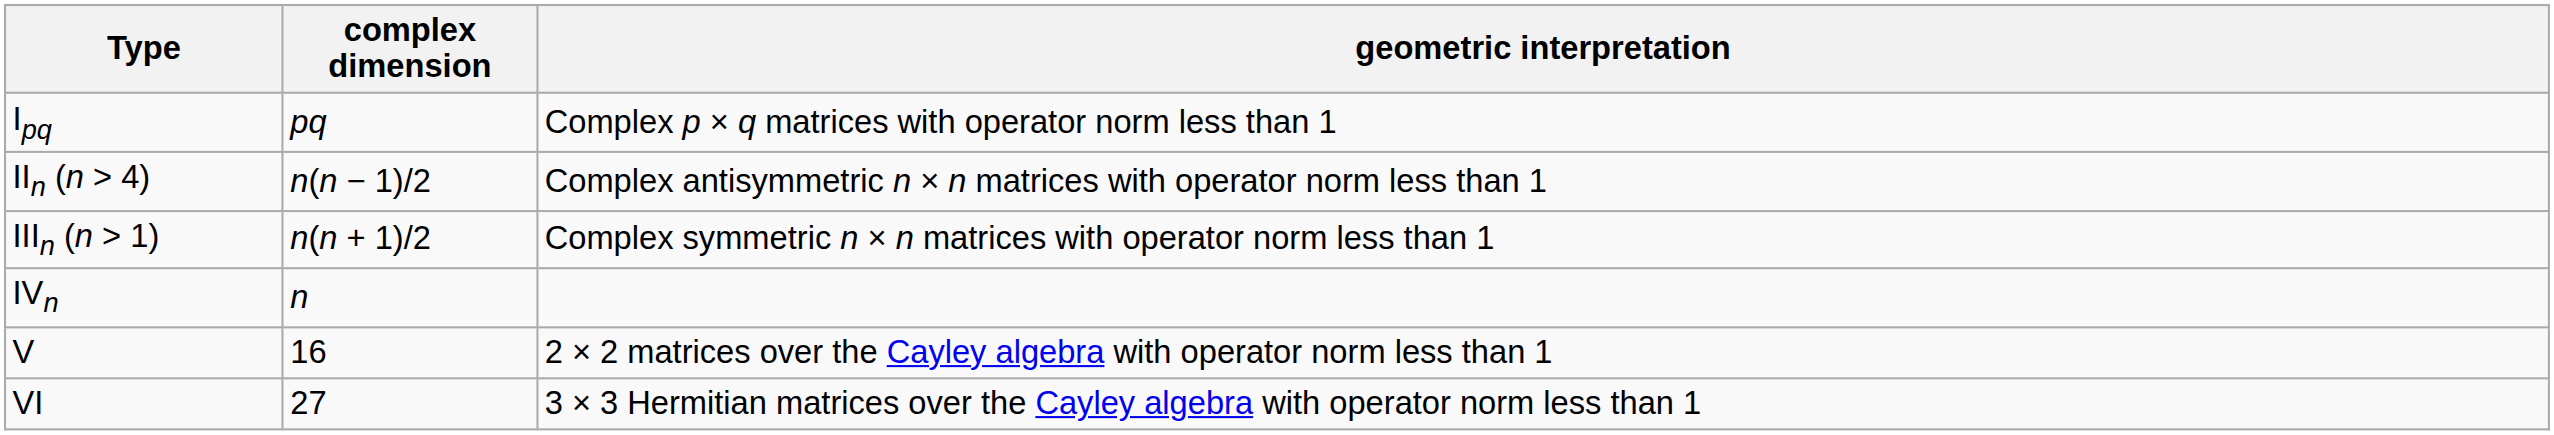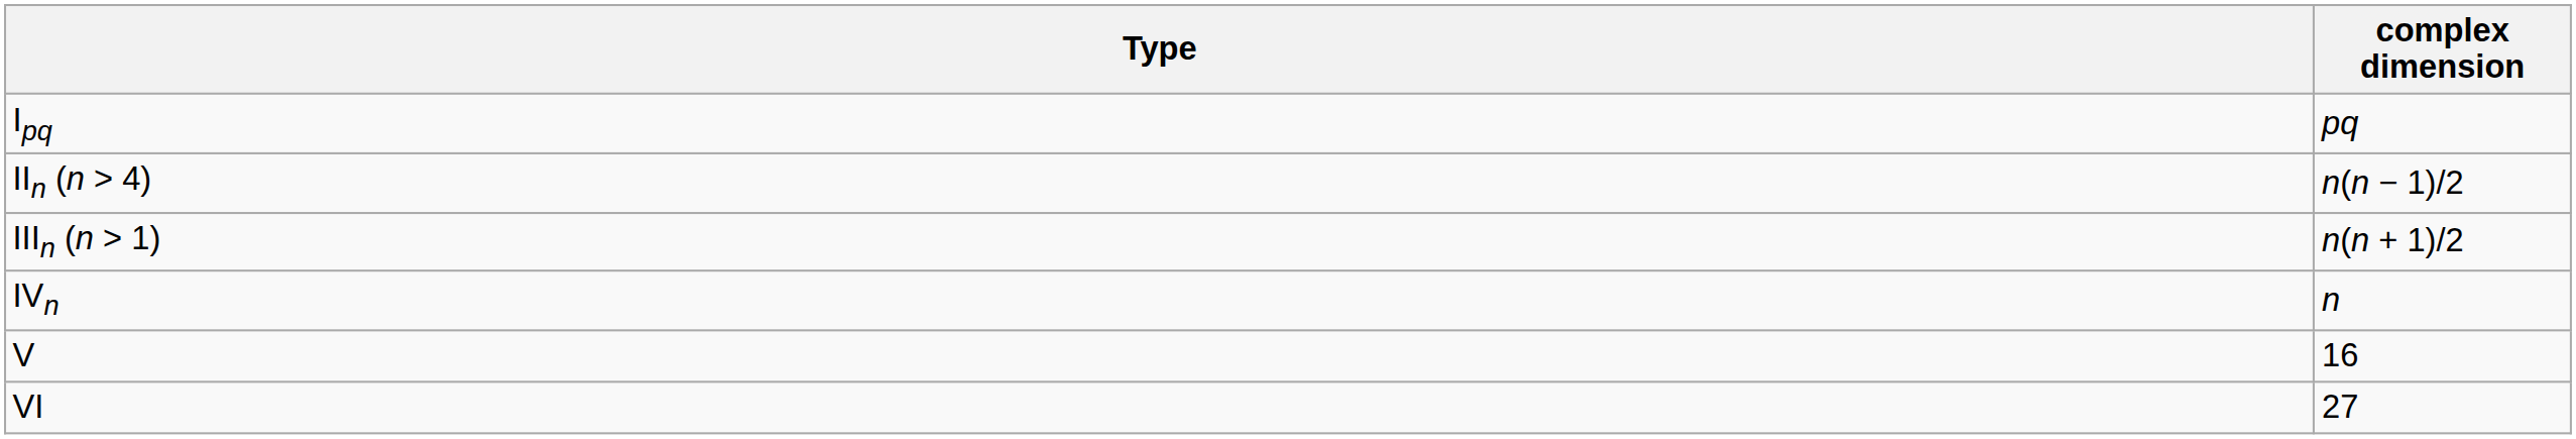- column: geometric interpretation | Complex p × q matrices with operator norm less than 1 | Complex antisymmetric n × n matrices with operator norm less than 1 | Complex symmetric n × n matrices with operator norm less than 1 | 2 × 2 matrices over the Cayley algebra with operator norm less than 1 | 3 × 3 Hermitian matrices over the Cayley algebra with operator norm less than 1
